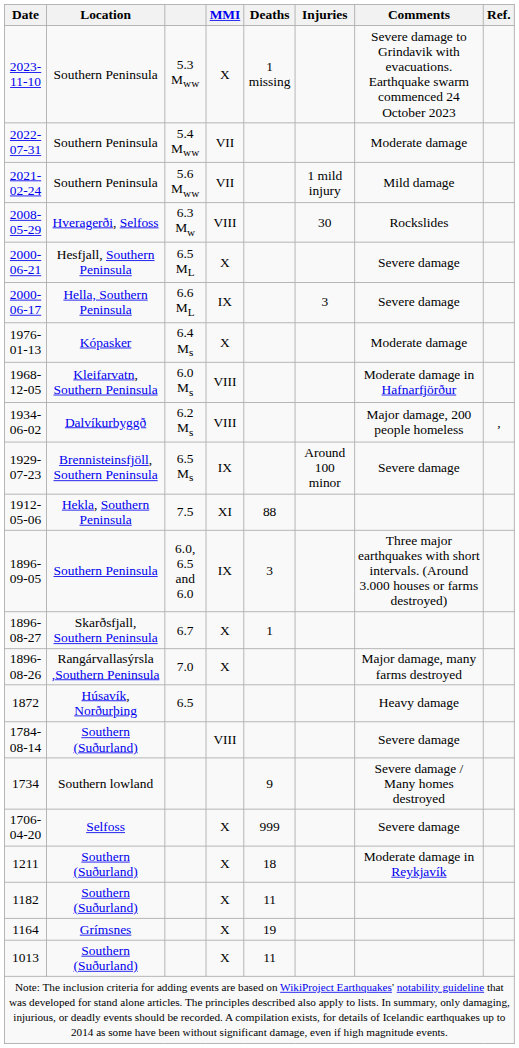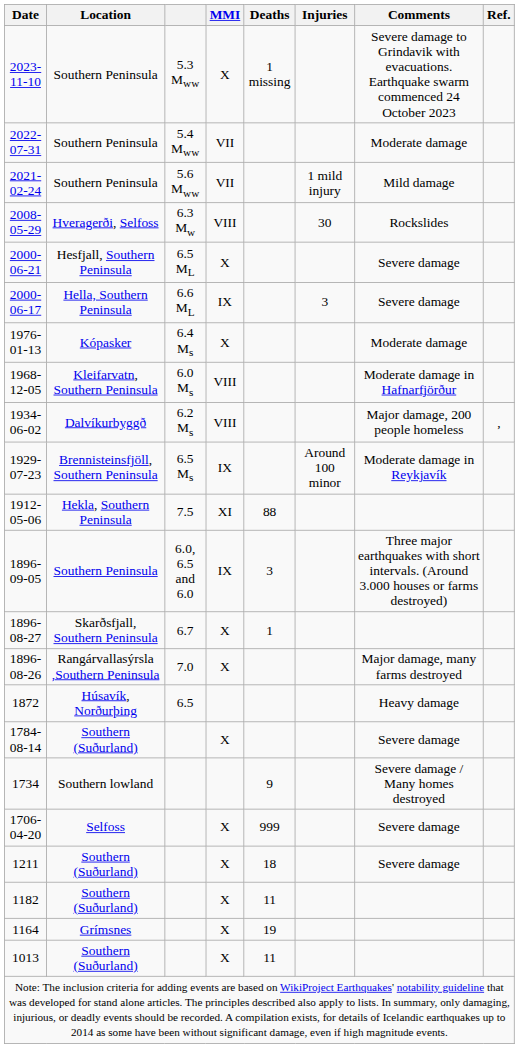1929-07-23 | Comments: Severe damage -> Moderate damage in Reykjavík
1784-08-14 | MMI: VIII -> X
1211 | Comments: Moderate damage in Reykjavík -> Severe damage
